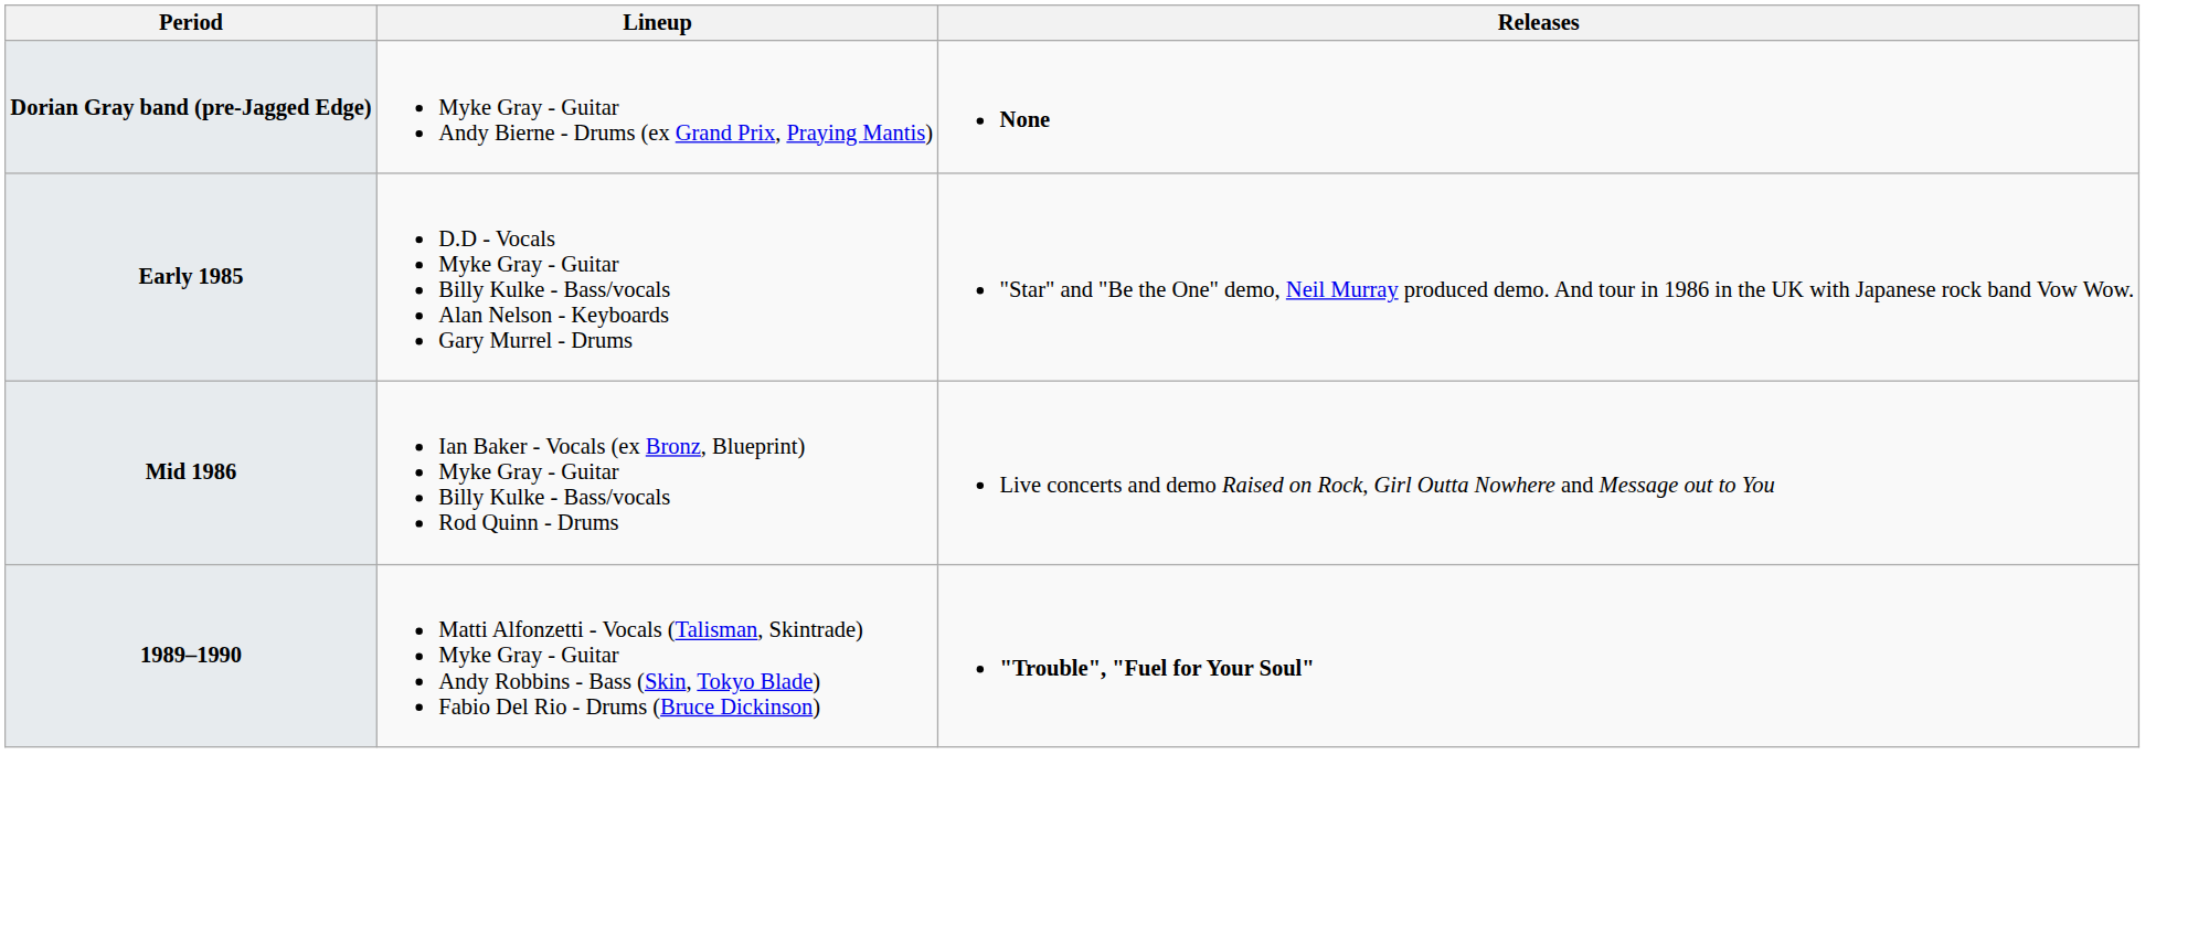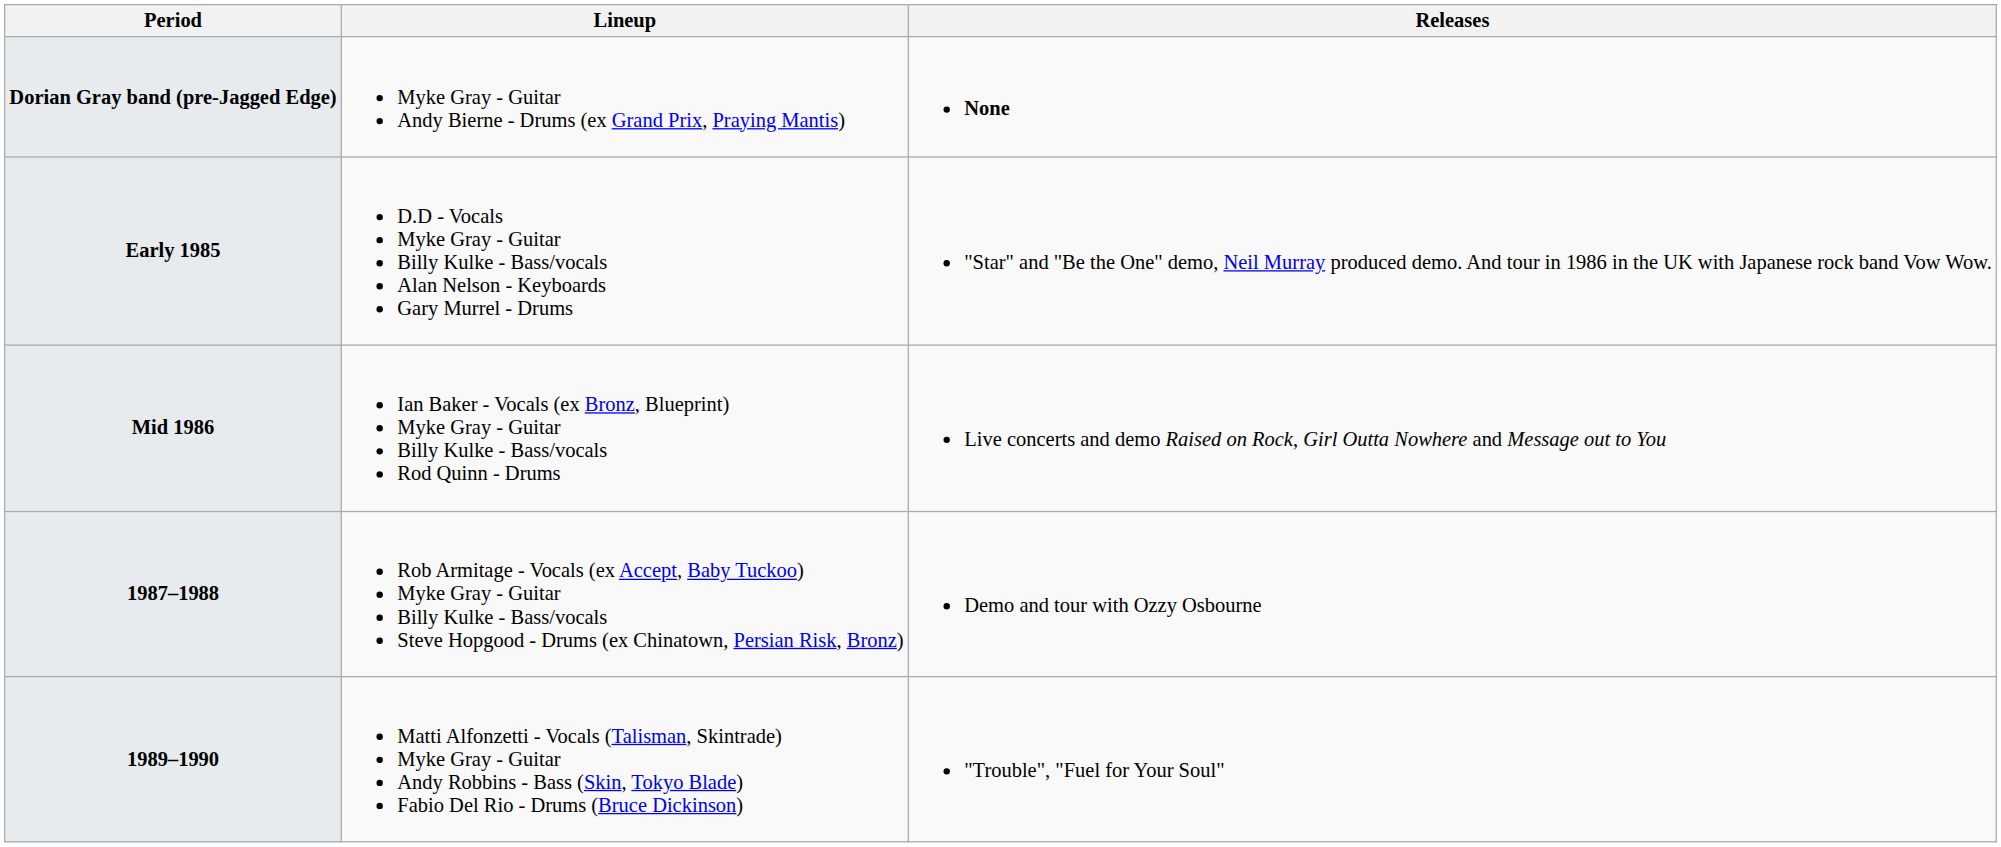+ row: 1987–1988 | Rob Armitage - Vocals (ex Accept, Baby Tuckoo) Myke Gray - Guitar Billy Kulke - Bass/vocals Steve Hopgood - Drums (ex Chinatown, Persian Risk, Bronz) | Demo and tour with Ozzy Osbourne
1989–1990 | Releases: bold -> normal
